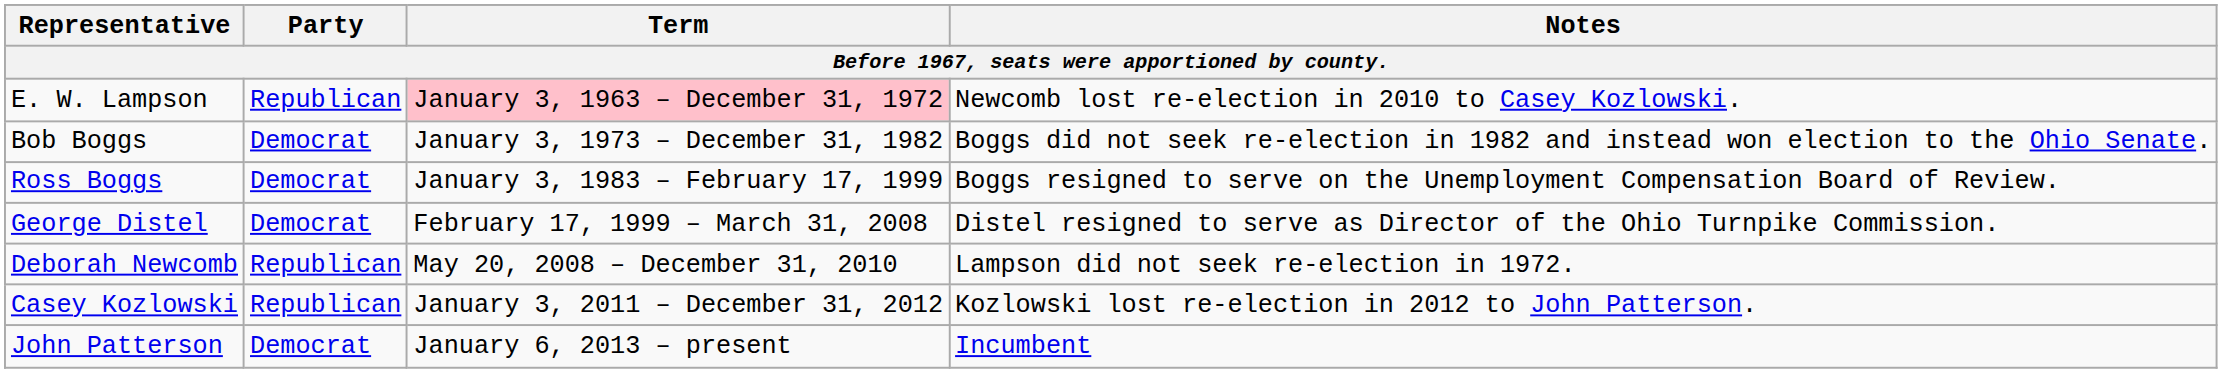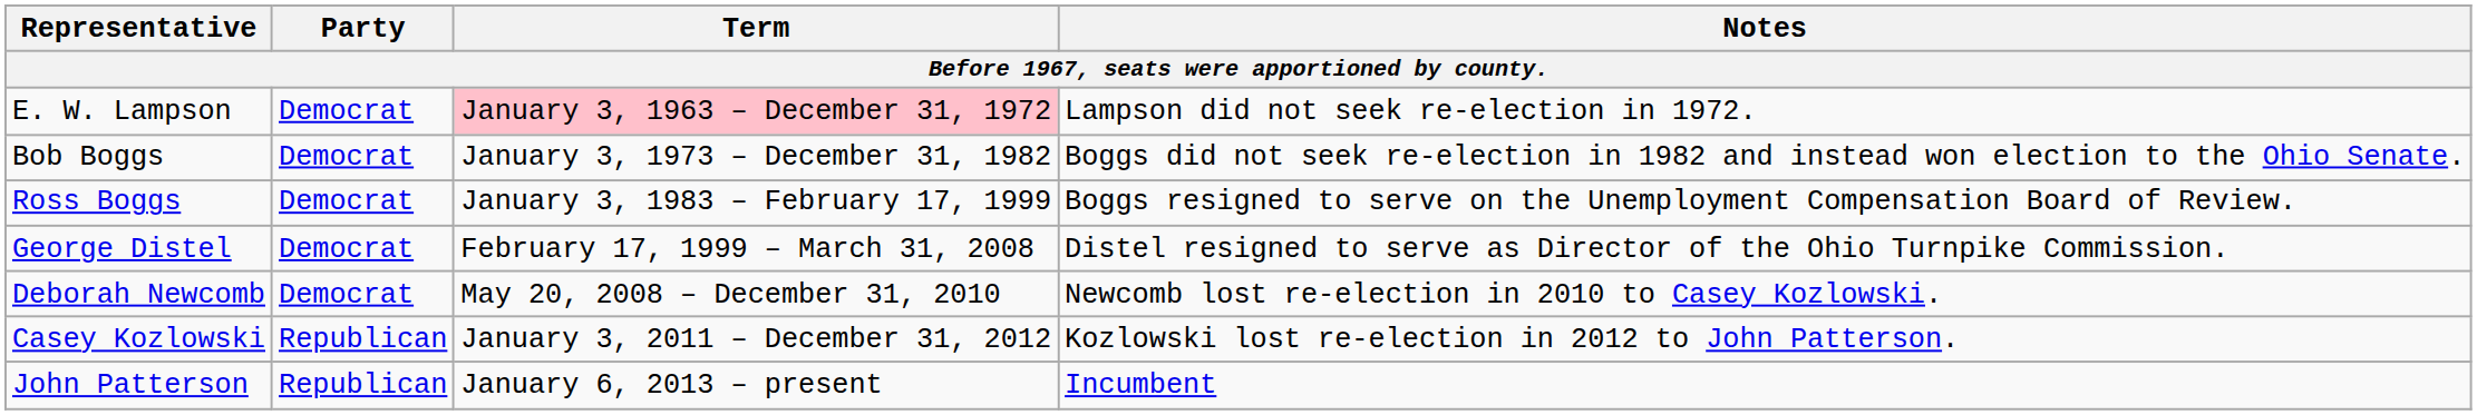E. W. Lampson | Party: Republican -> Democrat
E. W. Lampson | Notes: Newcomb lost re-election in 2010 to Casey Kozlowski. -> Lampson did not seek re-election in 1972.
Deborah Newcomb | Party: Republican -> Democrat
Deborah Newcomb | Notes: Lampson did not seek re-election in 1972. -> Newcomb lost re-election in 2010 to Casey Kozlowski.
John Patterson | Party: Democrat -> Republican
